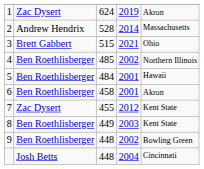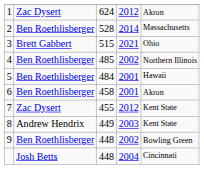1 | column 4: 2019 -> 2012
2 | column 2: Andrew Hendrix -> Ben Roethlisberger
8 | column 2: Ben Roethlisberger -> Andrew Hendrix
